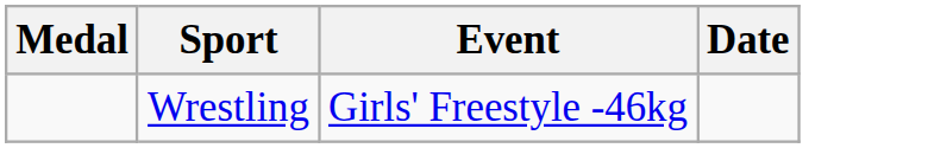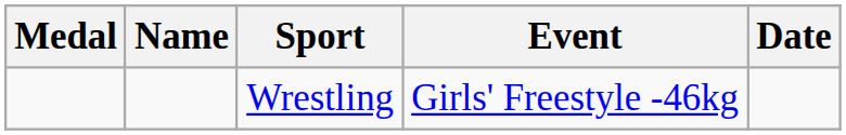+ column: Name
